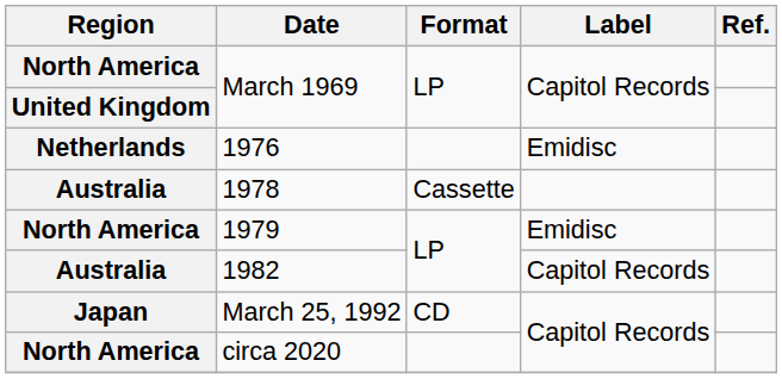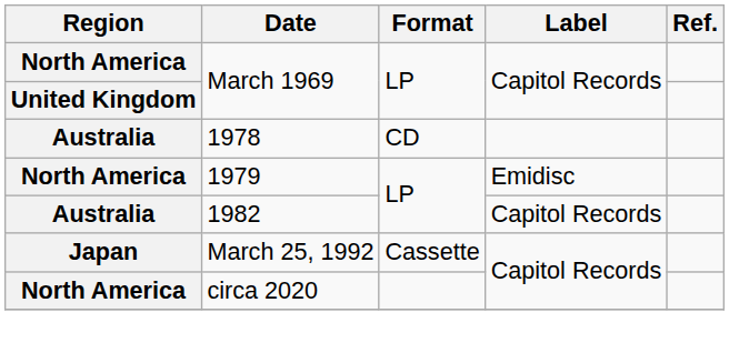- row: Netherlands | 1976 | Emidisc
1978 | Format: Cassette -> CD
March 25, 1992 | Format: CD -> Cassette
